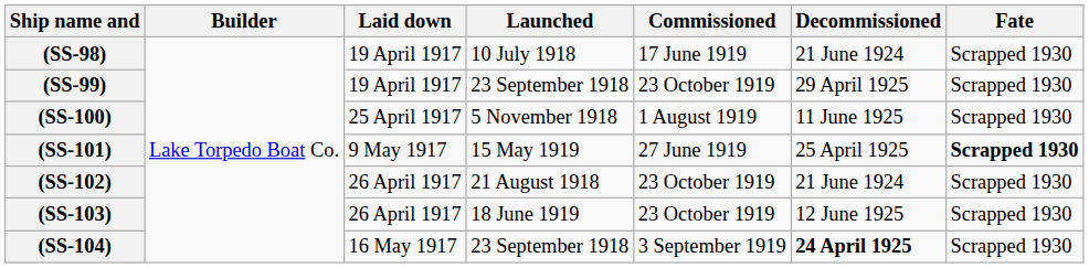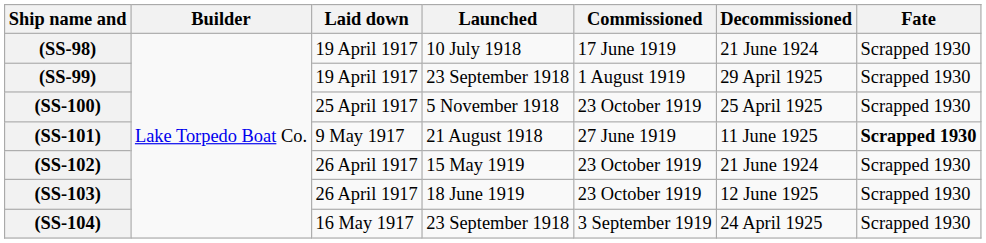(SS-99) | Commissioned: 23 October 1919 -> 1 August 1919
(SS-100) | Commissioned: 1 August 1919 -> 23 October 1919
(SS-100) | Decommissioned: 11 June 1925 -> 25 April 1925
(SS-101) | Launched: 15 May 1919 -> 21 August 1918
(SS-101) | Decommissioned: 25 April 1925 -> 11 June 1925
(SS-102) | Launched: 21 August 1918 -> 15 May 1919
(SS-104) | Decommissioned: bold -> normal
